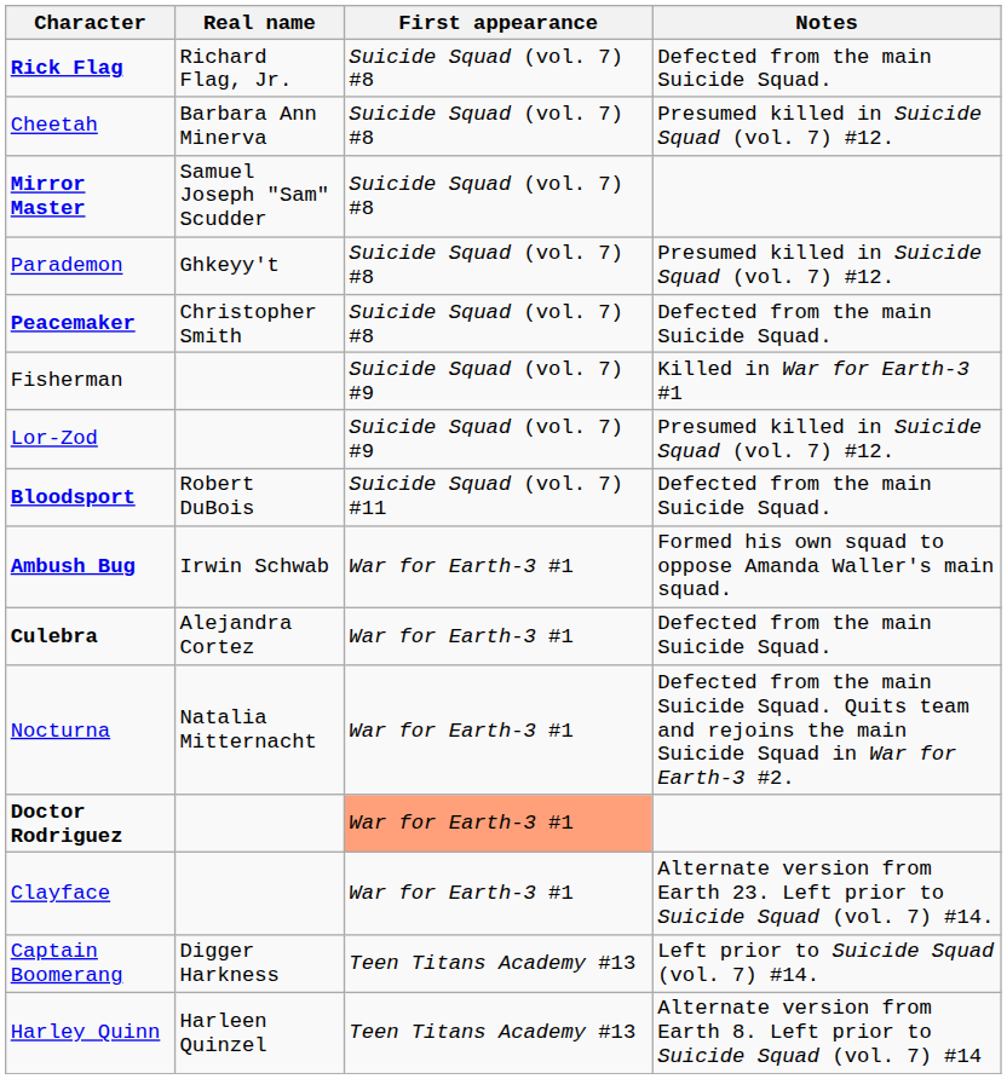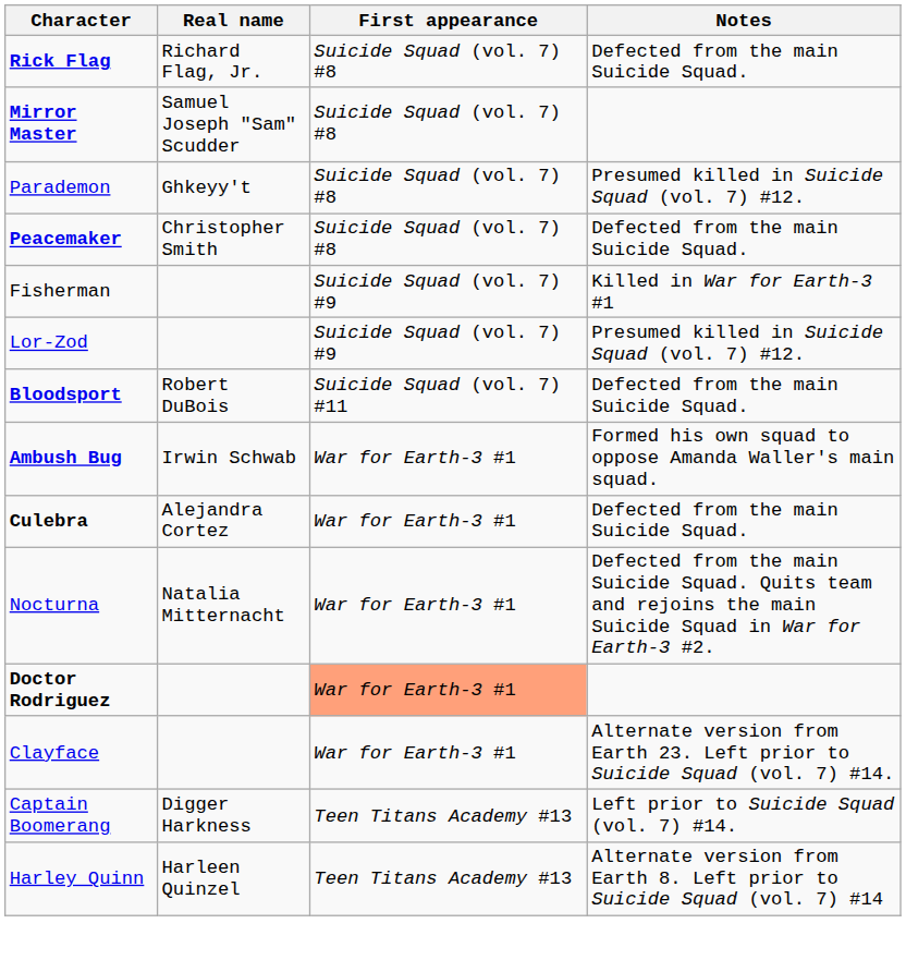- row: Cheetah | Barbara Ann Minerva | Suicide Squad (vol. 7) #8 | Presumed killed in Suicide Squad (vol. 7) #12.
